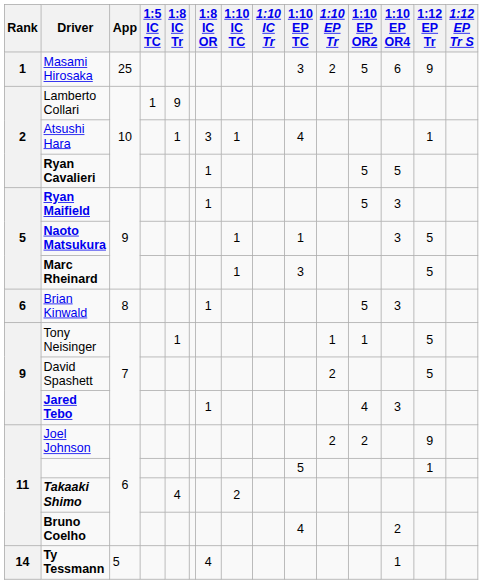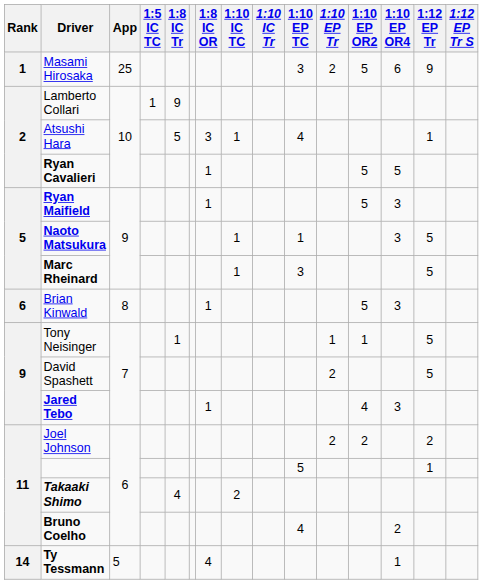Atsushi Hara | 1:8 IC Tr: 1 -> 5
Joel Johnson | 1:12 EP Tr: 9 -> 2
